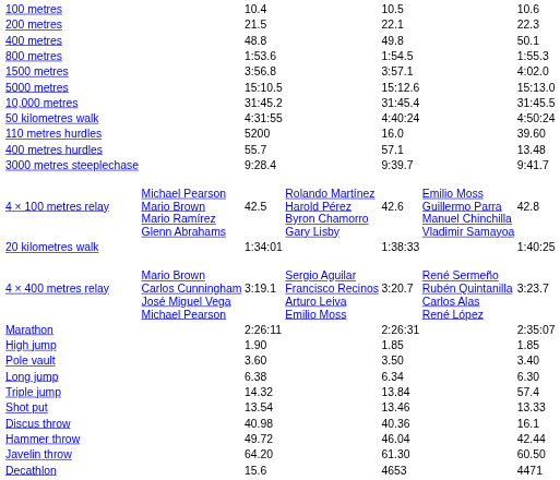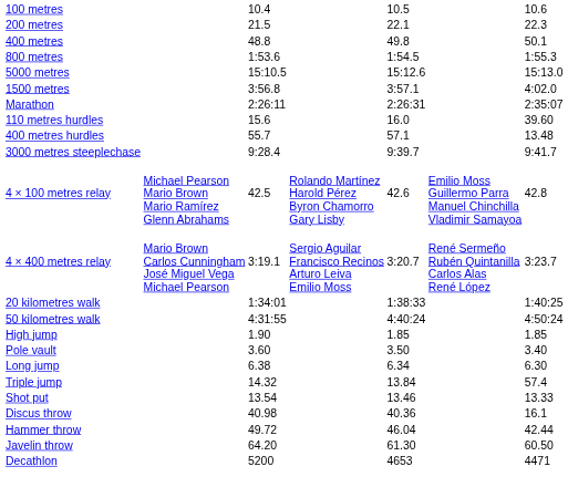rows swapped: 1500 metres <-> 5000 metres
- row: 10,000 metres | 31:45.2 | 31:45.4 | 31:45.5
rows swapped: Marathon <-> 50 kilometres walk
110 metres hurdles | column 3: 5200 -> 15.6
rows swapped: 4 × 400 metres relay <-> 20 kilometres walk
Decathlon | column 3: 15.6 -> 5200
